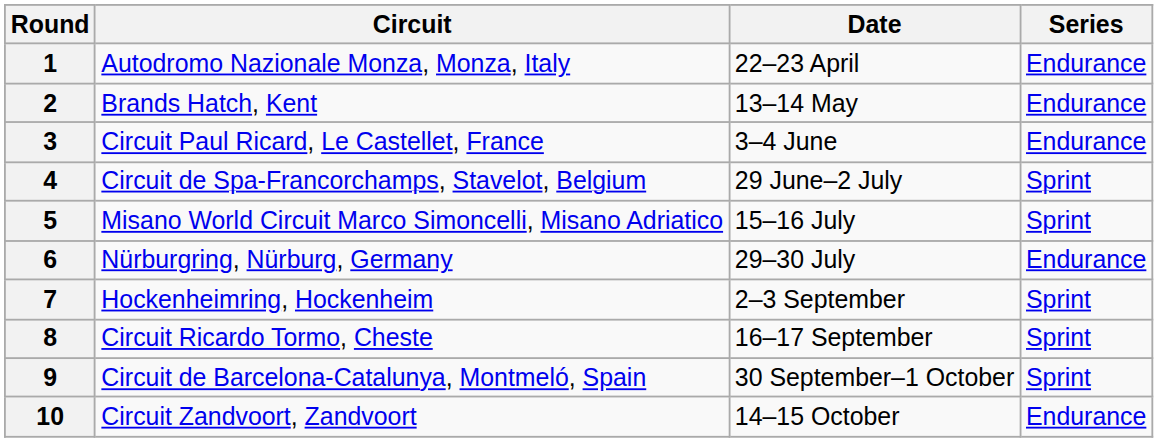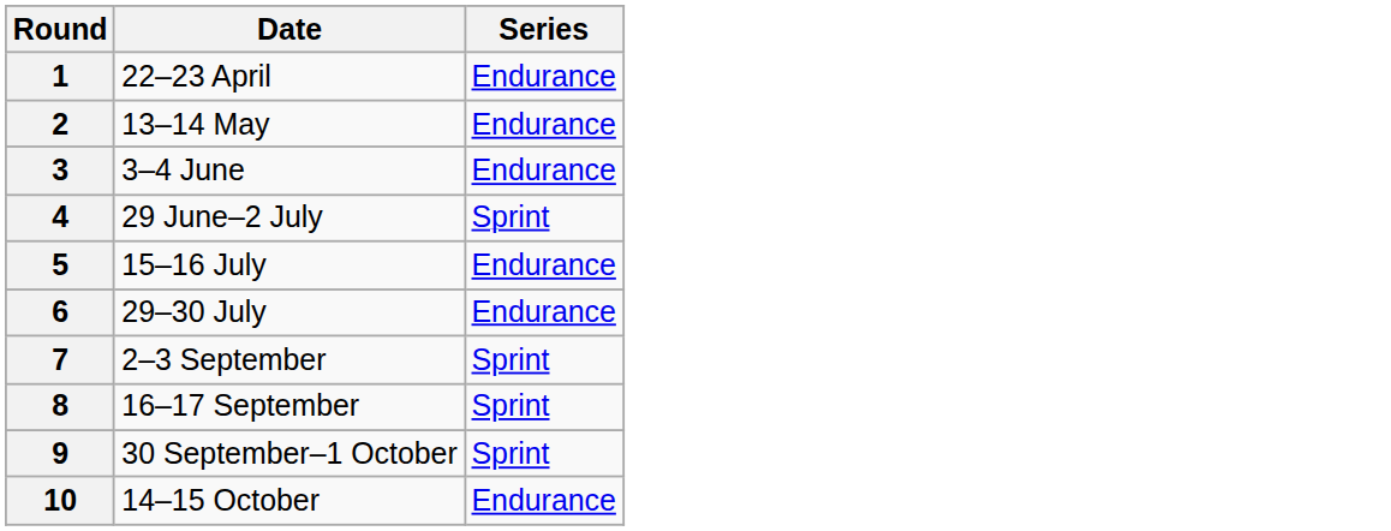- column: Circuit | Autodromo Nazionale Monza, Monza, Italy | Brands Hatch, Kent | Circuit Paul Ricard, Le Castellet, France | Circuit de Spa-Francorchamps, Stavelot, Belgium | Misano World Circuit Marco Simoncelli, Misano Adriatico | Nürburgring, Nürburg, Germany | Hockenheimring, Hockenheim | Circuit Ricardo Tormo, Cheste | Circuit de Barcelona-Catalunya, Montmeló, Spain | Circuit Zandvoort, Zandvoort
5 | Series: Sprint -> Endurance
